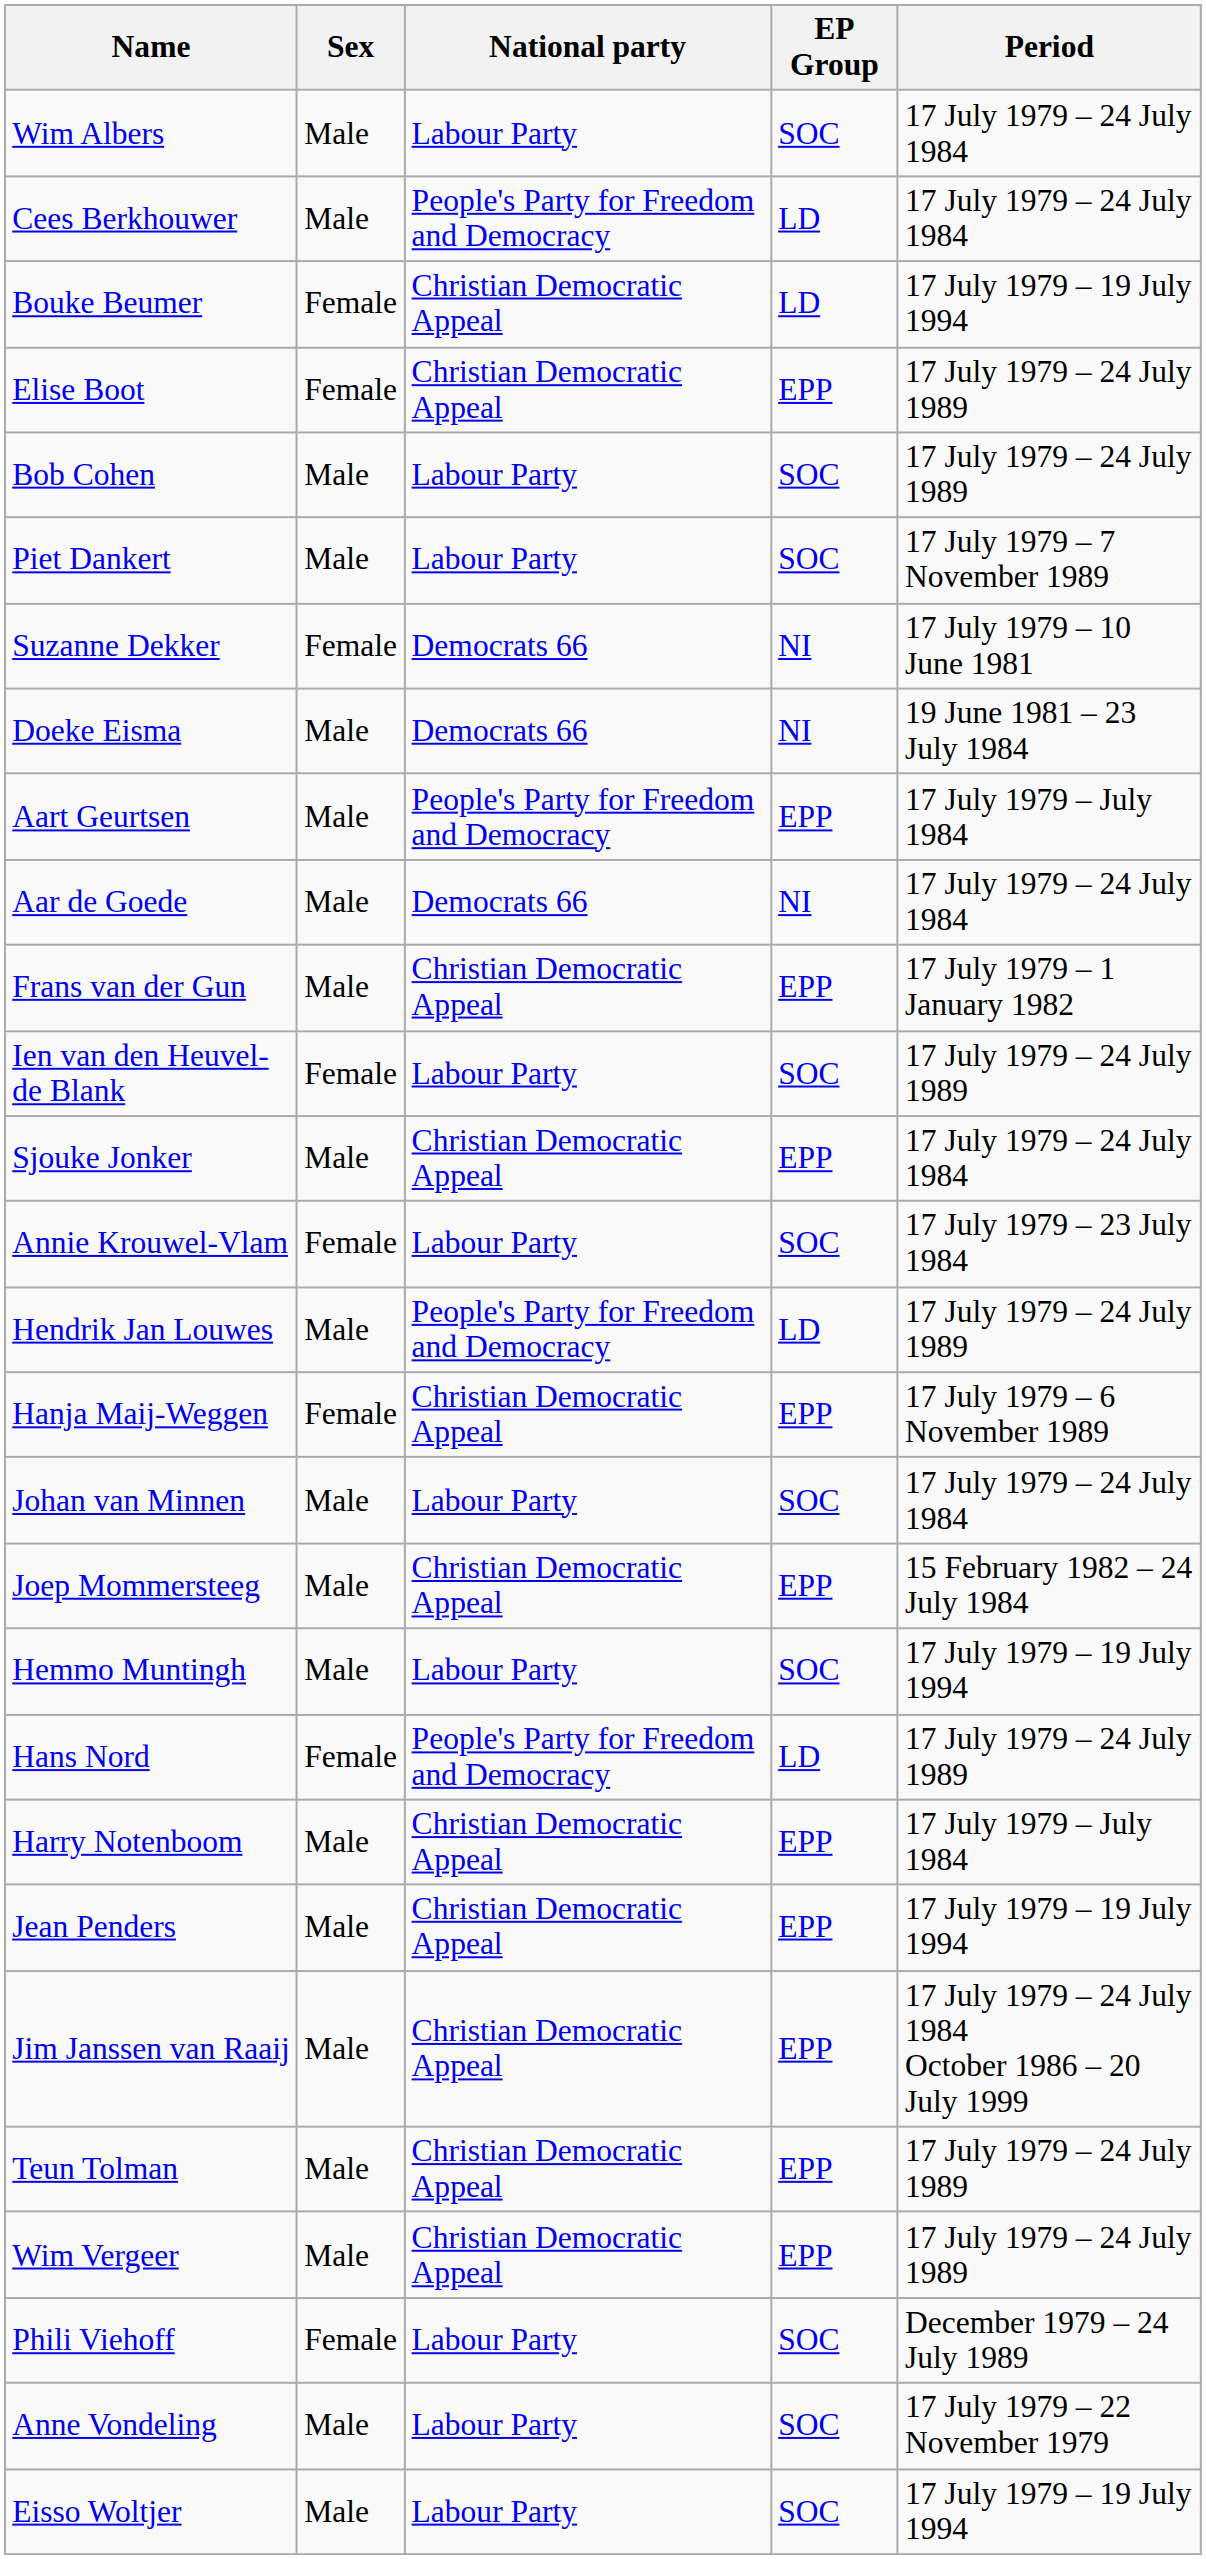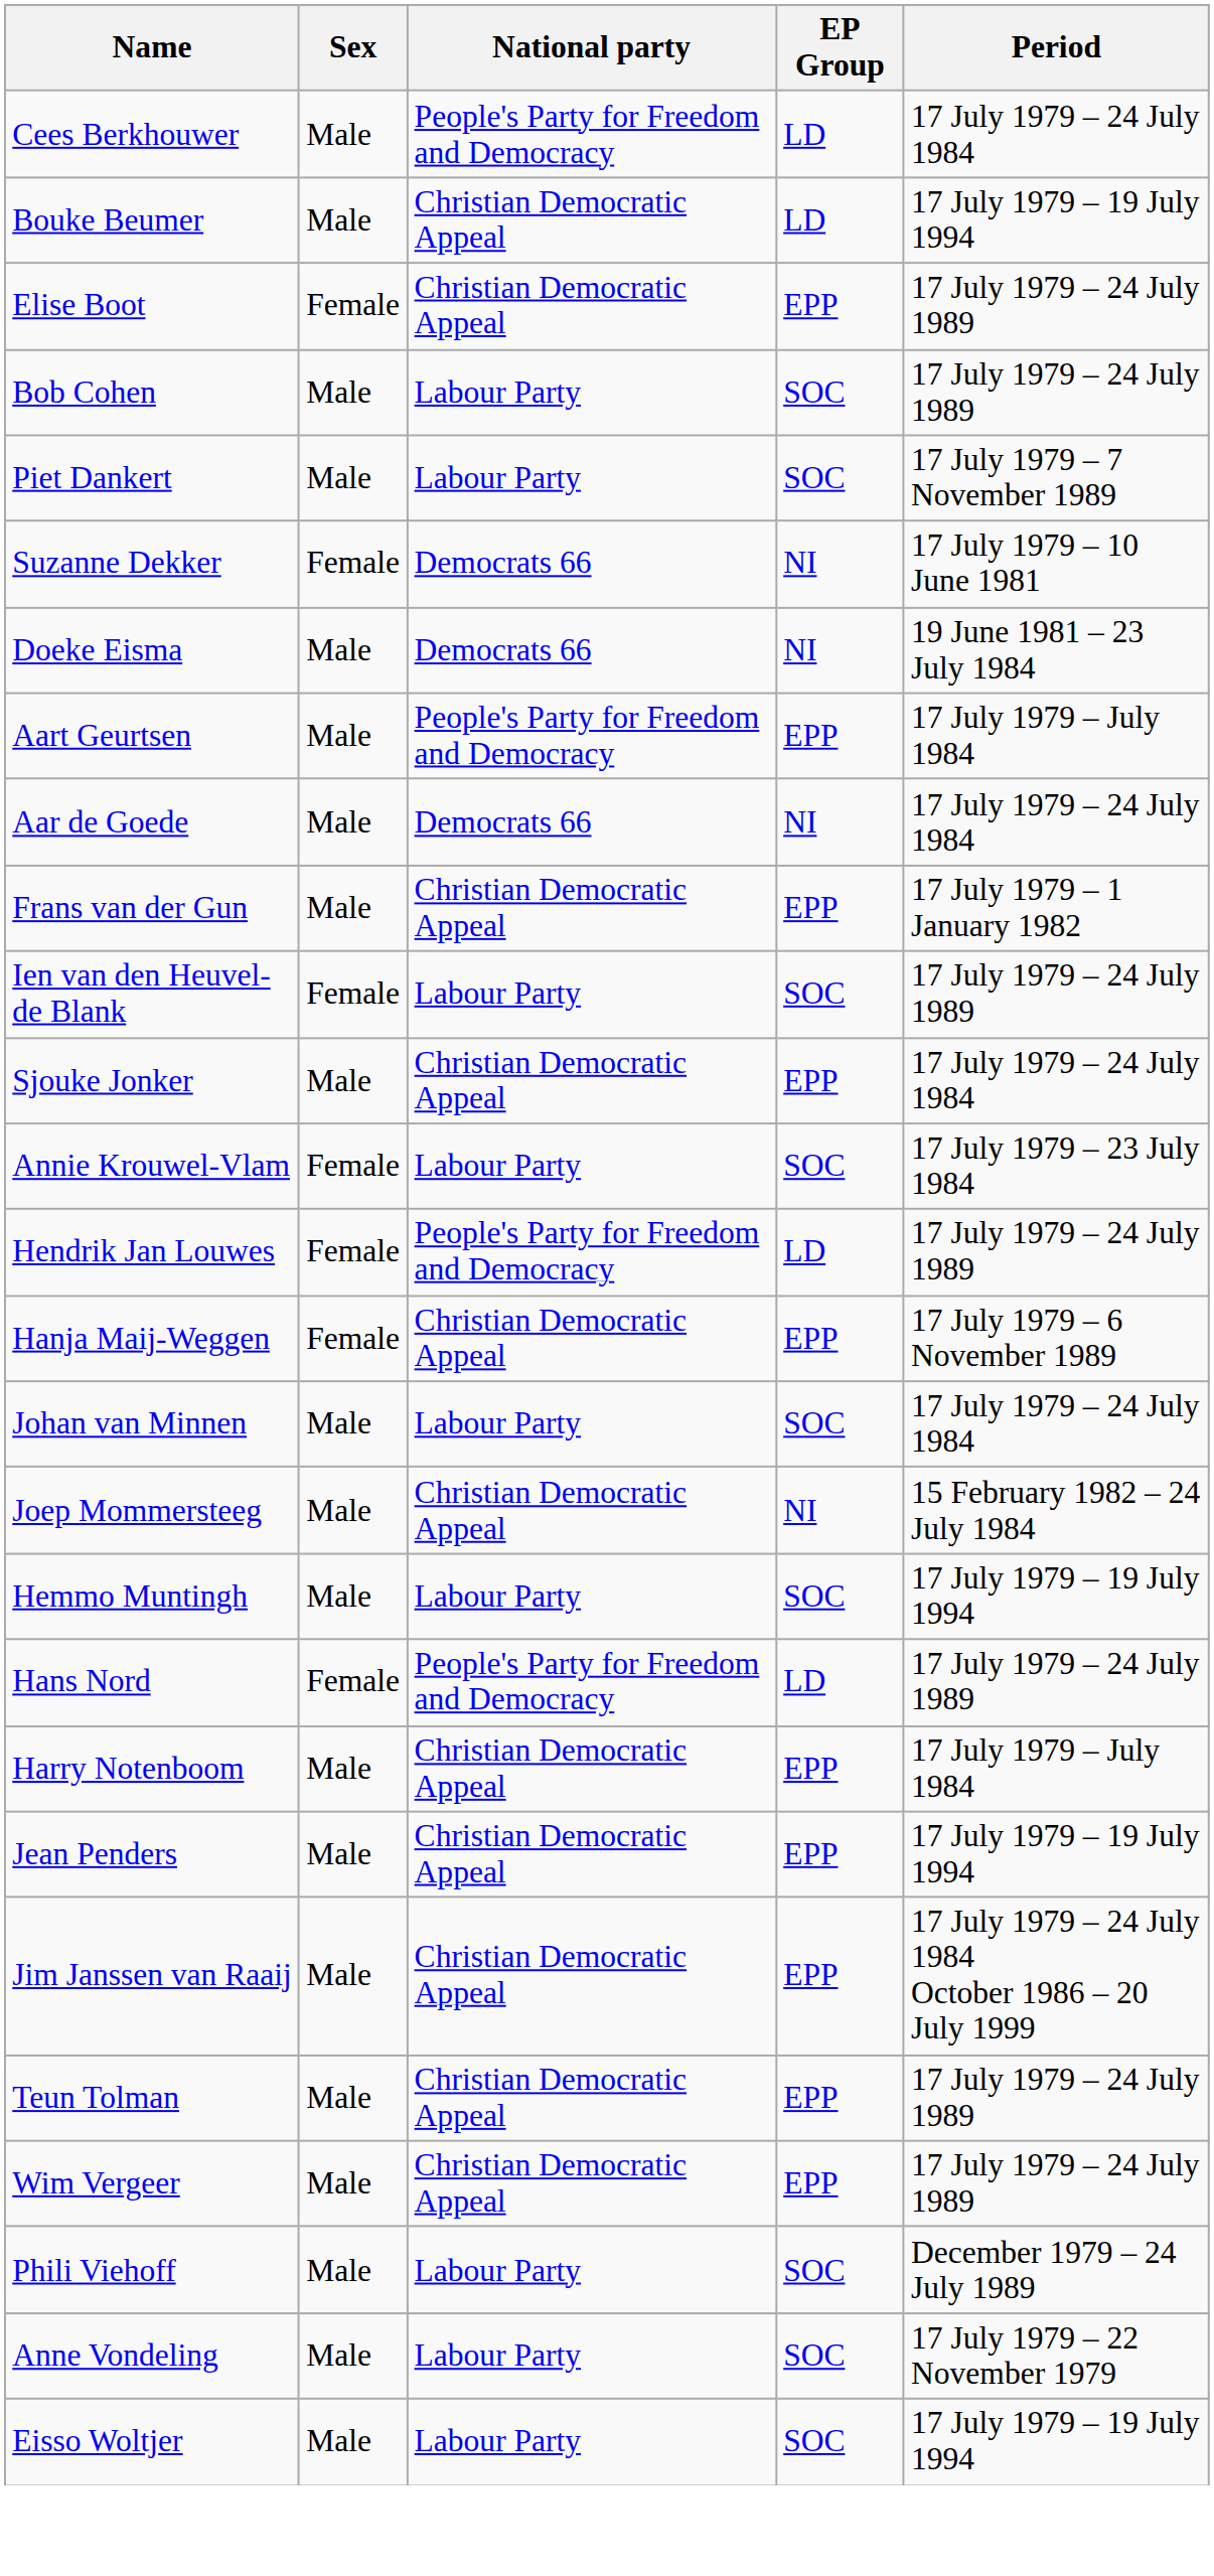- row: Wim Albers | Male | Labour Party | SOC | 17 July 1979 – 24 July 1984
Bouke Beumer | Sex: Female -> Male
Hendrik Jan Louwes | Sex: Male -> Female
Joep Mommersteeg | EP Group: EPP -> NI
Phili Viehoff | Sex: Female -> Male
